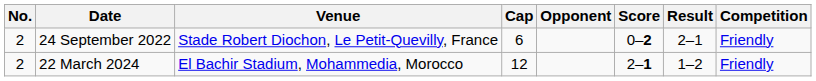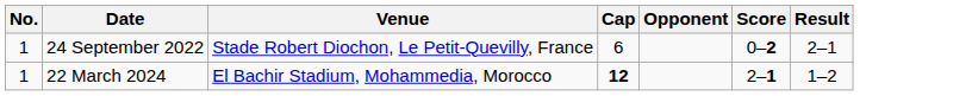- column: Competition | Friendly | Friendly
24 September 2022 | No.: 2 -> 1
22 March 2024 | No.: 2 -> 1
22 March 2024 | Cap: normal -> bold
